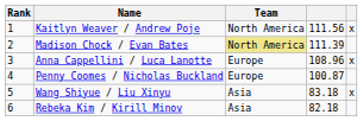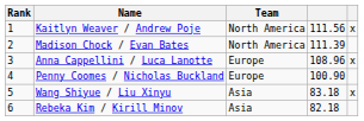Madison Chock / Evan Bates | Team: khaki background -> no background
Penny Coomes / Nicholas Buckland | column 4: 100.87 -> 100.90
